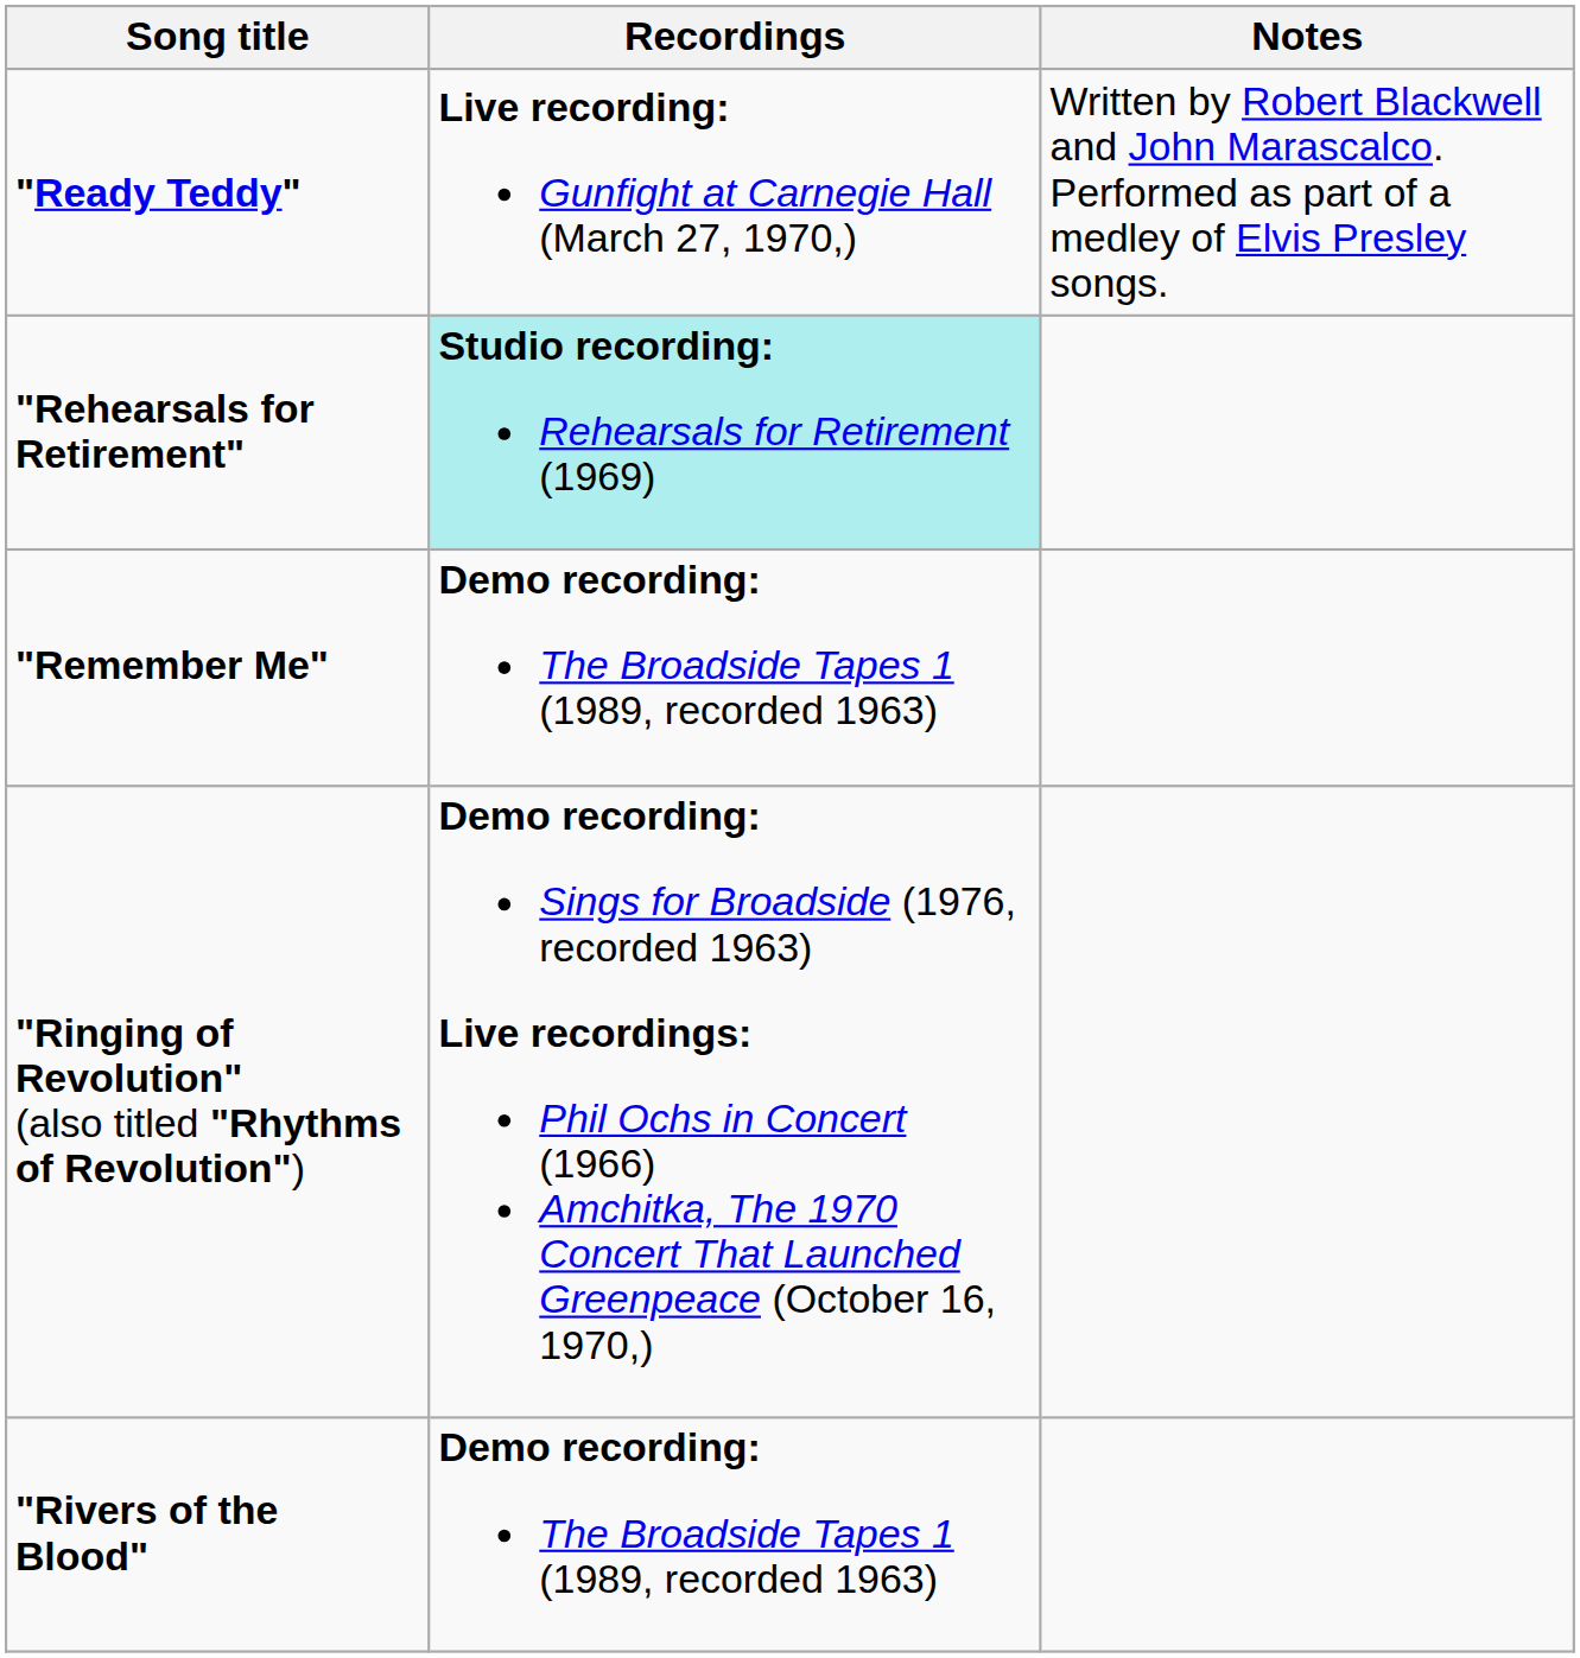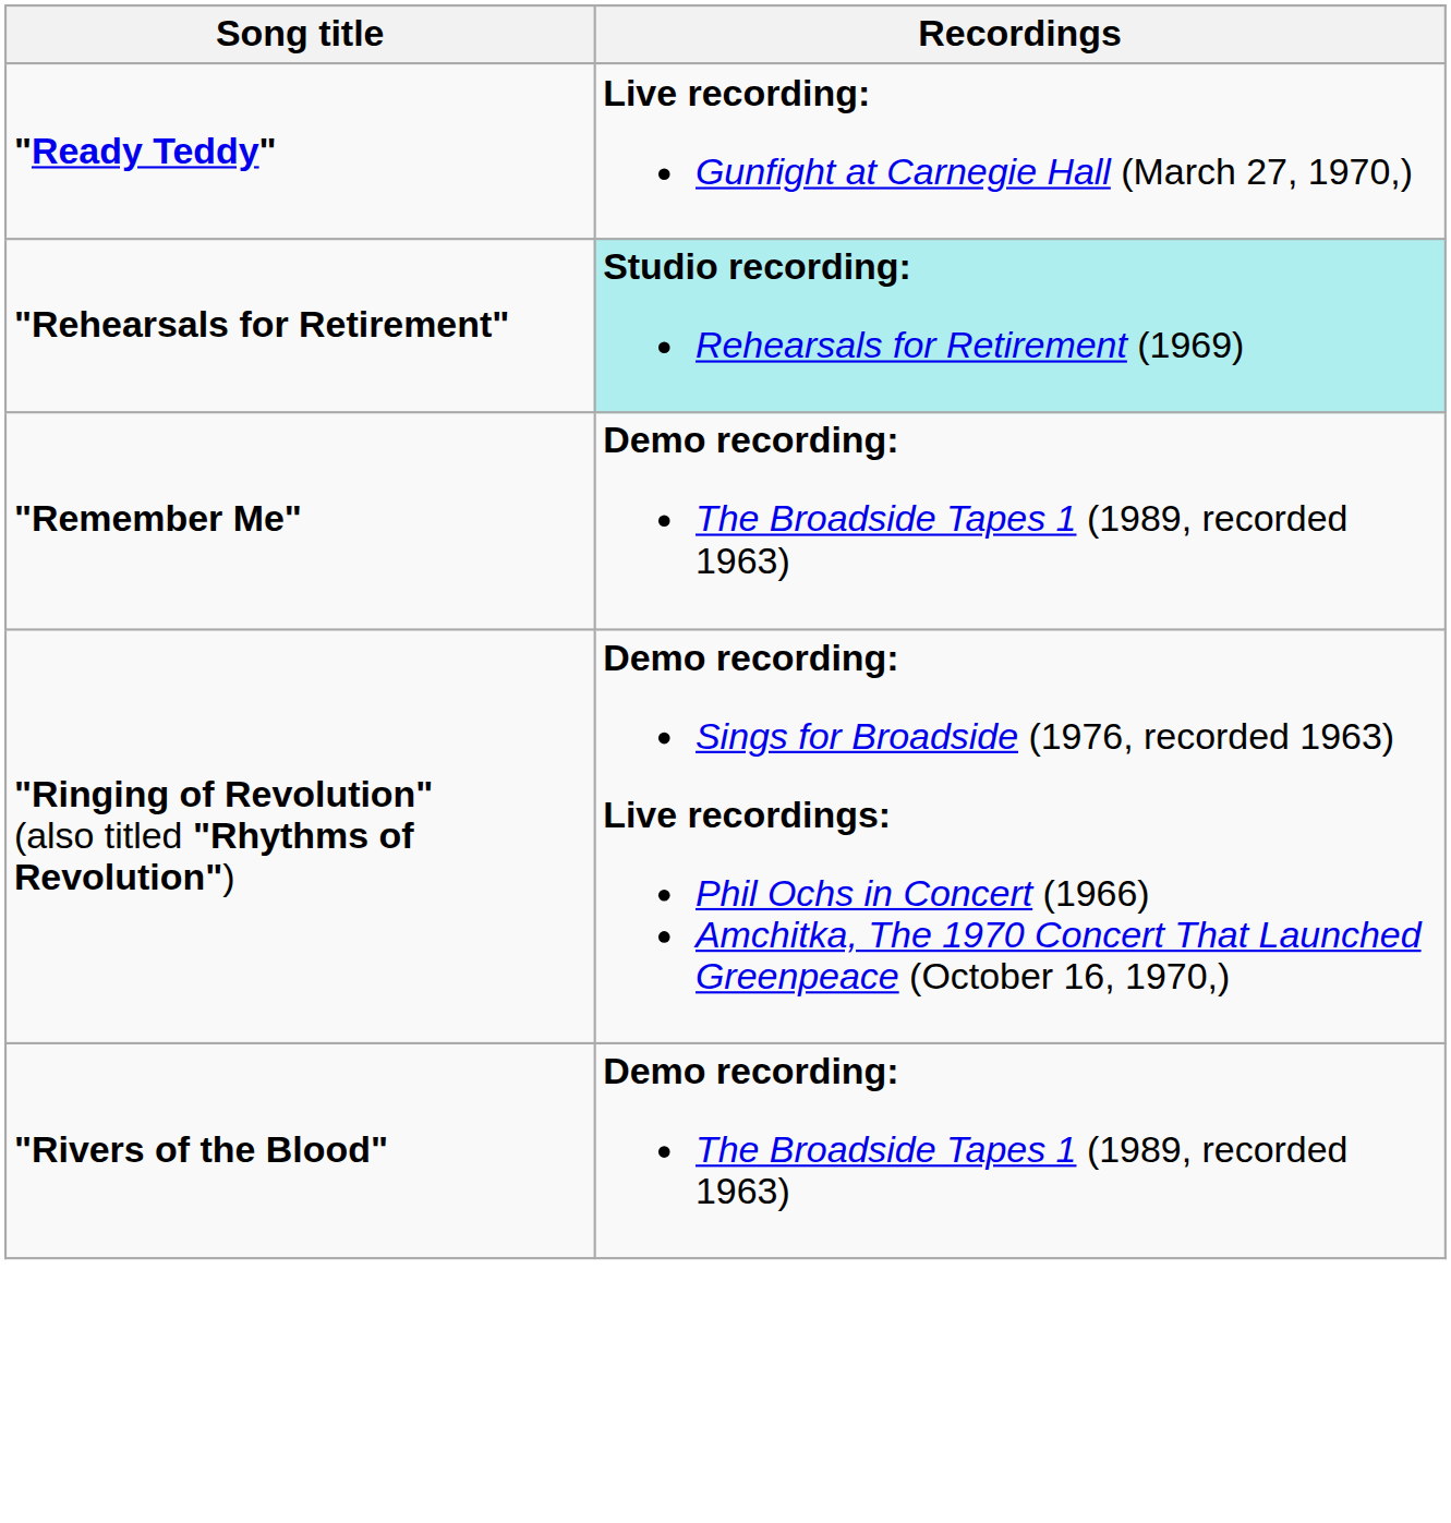- column: Notes | Written by Robert Blackwell and John Marascalco. Performed as part of a medley of Elvis Presley songs.
